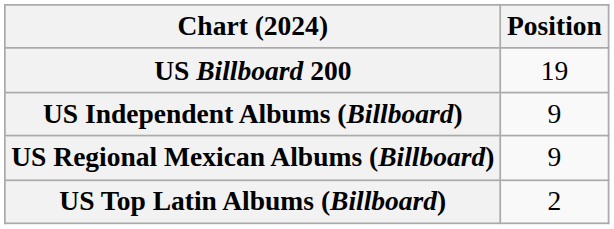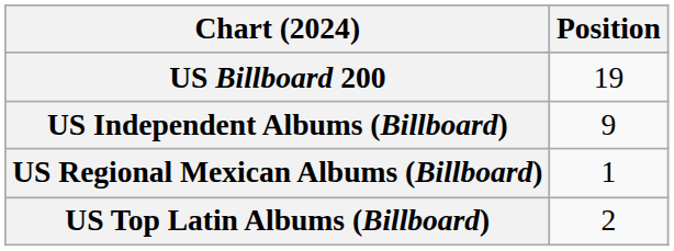US Regional Mexican Albums (Billboard) | Position: 9 -> 1
